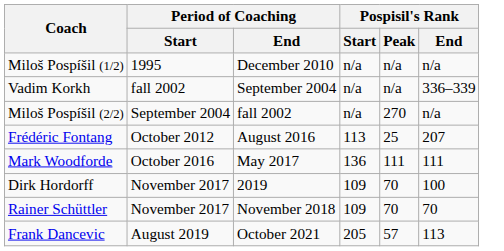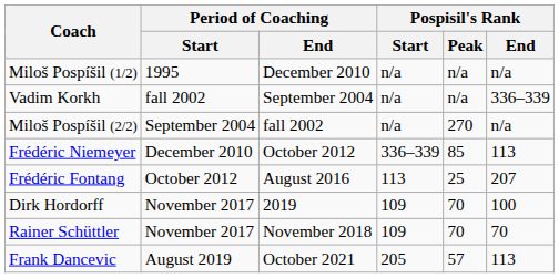+ row: Frédéric Niemeyer | December 2010 | October 2012 | 336–339 | 85 | 113
- row: Mark Woodforde | October 2016 | May 2017 | 136 | 111 | 111
